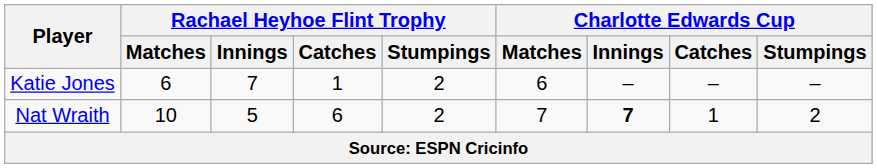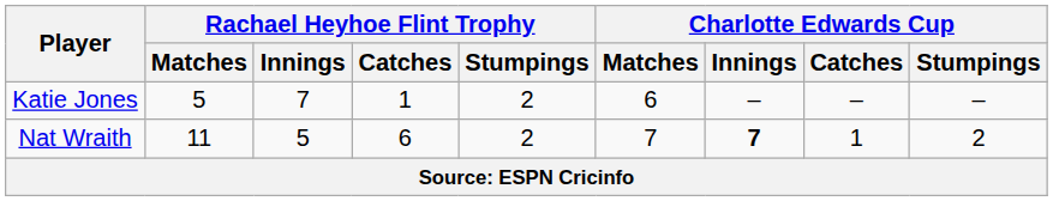Katie Jones | Rachael Heyhoe Flint Trophy / Matches: 6 -> 5
Nat Wraith | Rachael Heyhoe Flint Trophy / Matches: 10 -> 11
